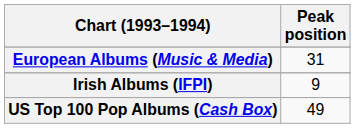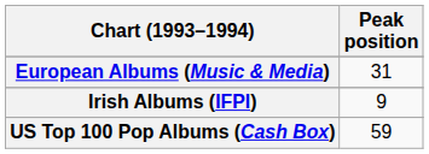US Top 100 Pop Albums (Cash Box) | Peak position: 49 -> 59
